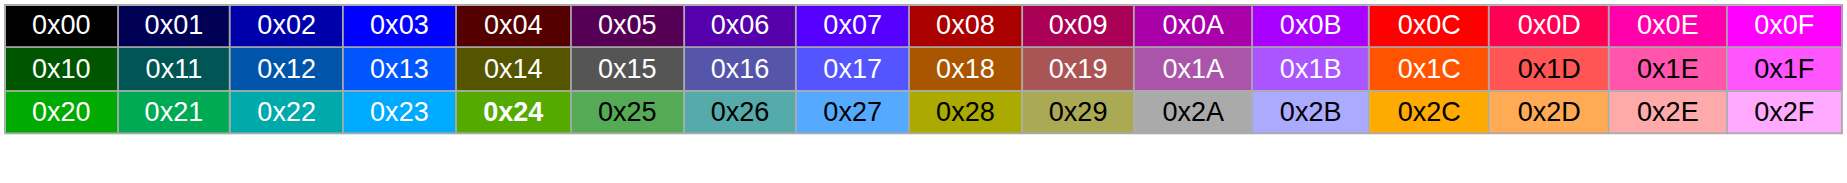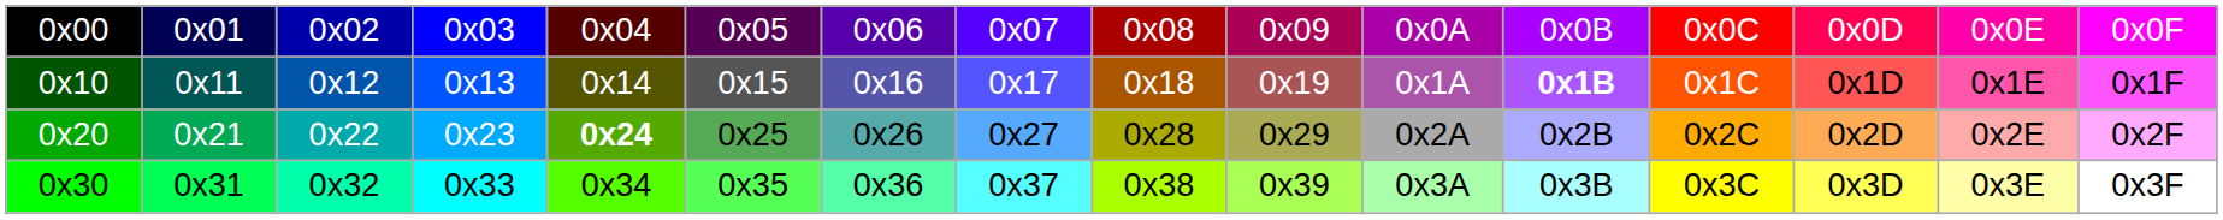0x10 | column 12: normal -> bold
+ row: 0x30 | 0x31 | 0x32 | 0x33 | 0x34 | 0x35 | 0x36 | 0x37 | 0x38 | 0x39 | 0x3A | 0x3B | 0x3C | 0x3D | 0x3E | 0x3F
